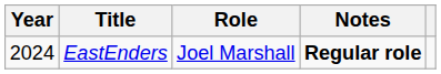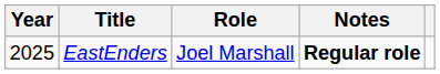EastEnders | Year: 2024 -> 2025
